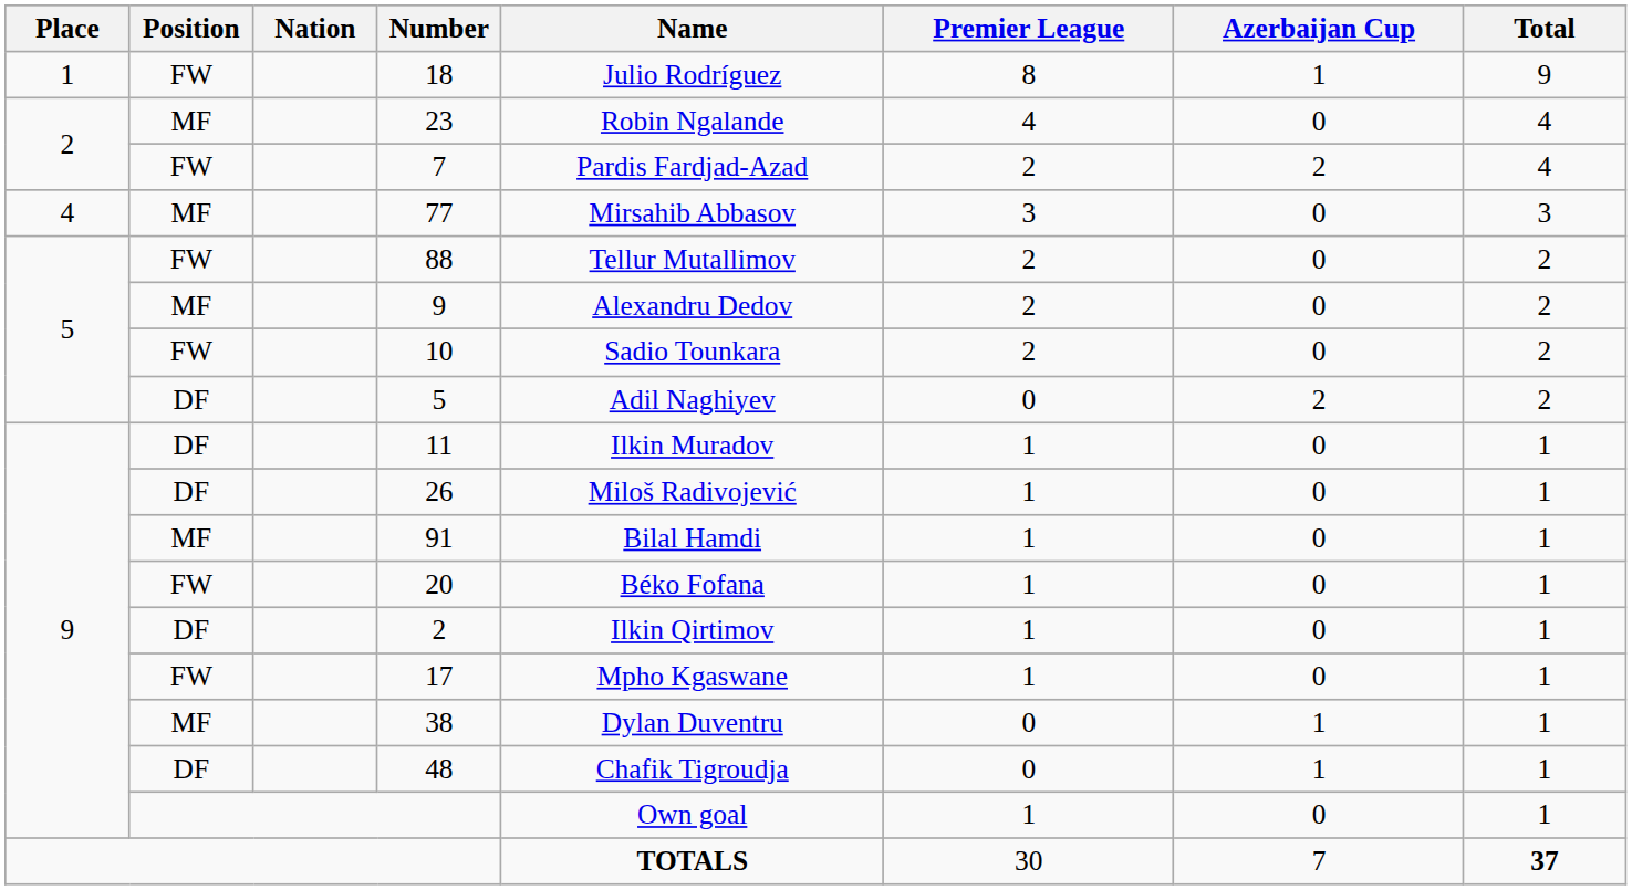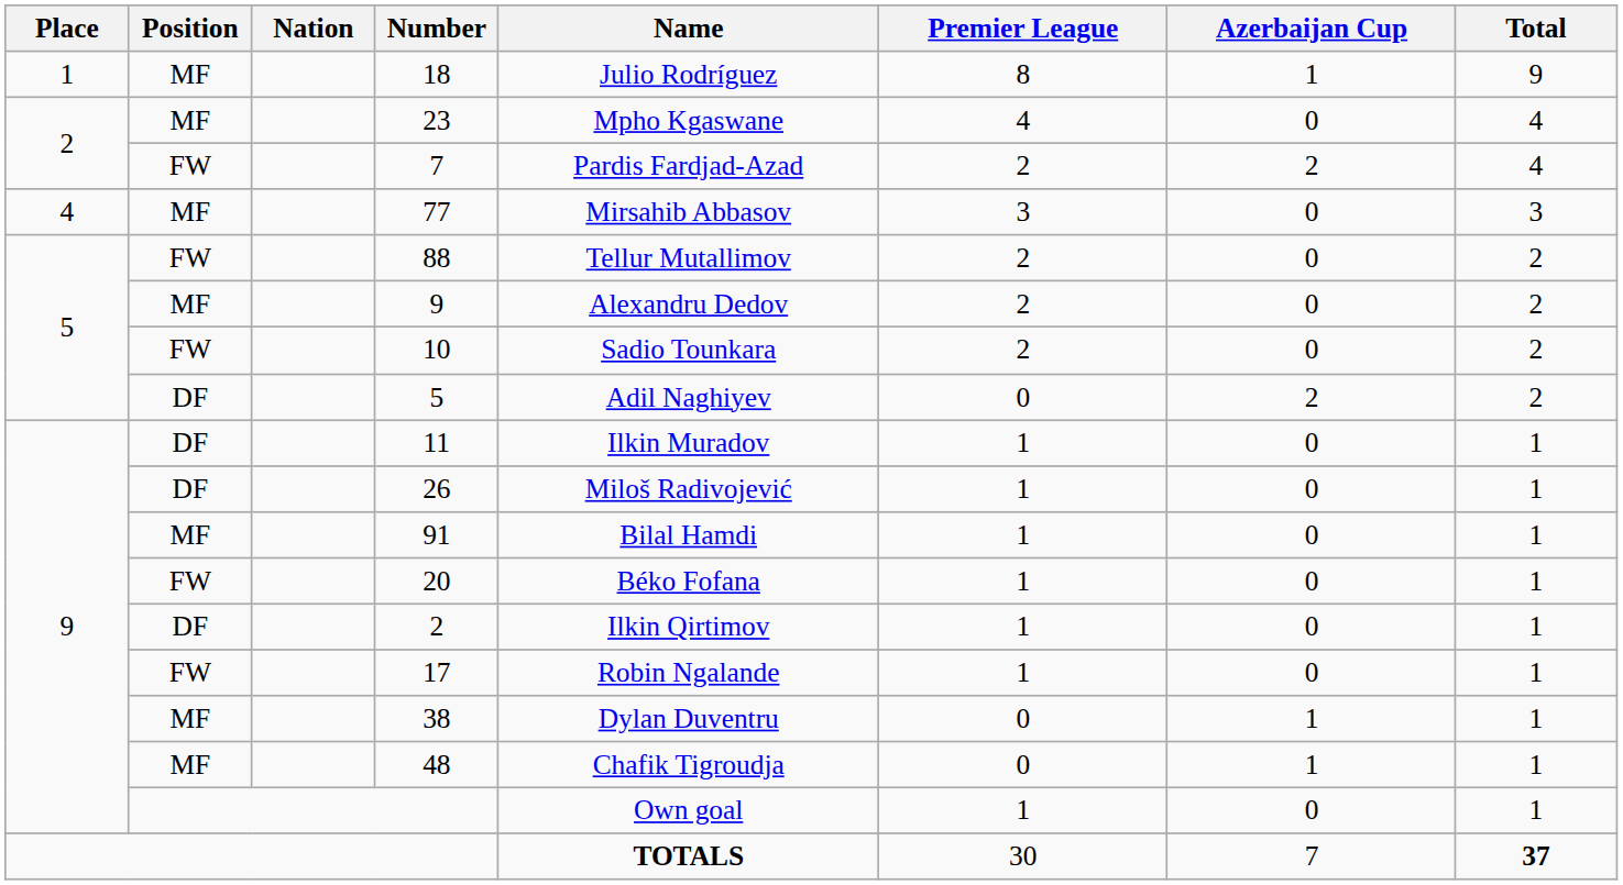18 | Position: FW -> MF
23 | Name: Robin Ngalande -> Mpho Kgaswane
17 | Name: Mpho Kgaswane -> Robin Ngalande
48 | Position: DF -> MF
